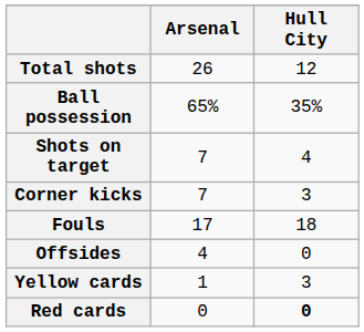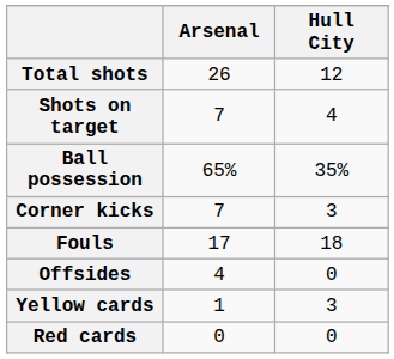rows swapped: Shots on target <-> Ball possession
Red cards | Hull City: bold -> normal
